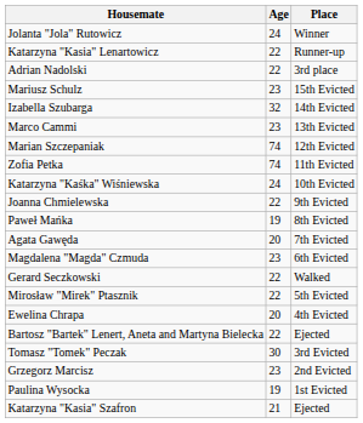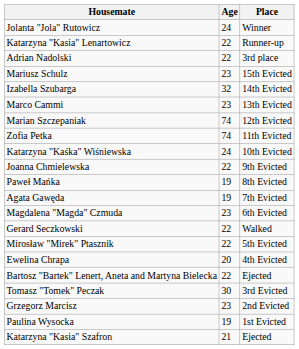Agata Gawęda | Age: 20 -> 19
